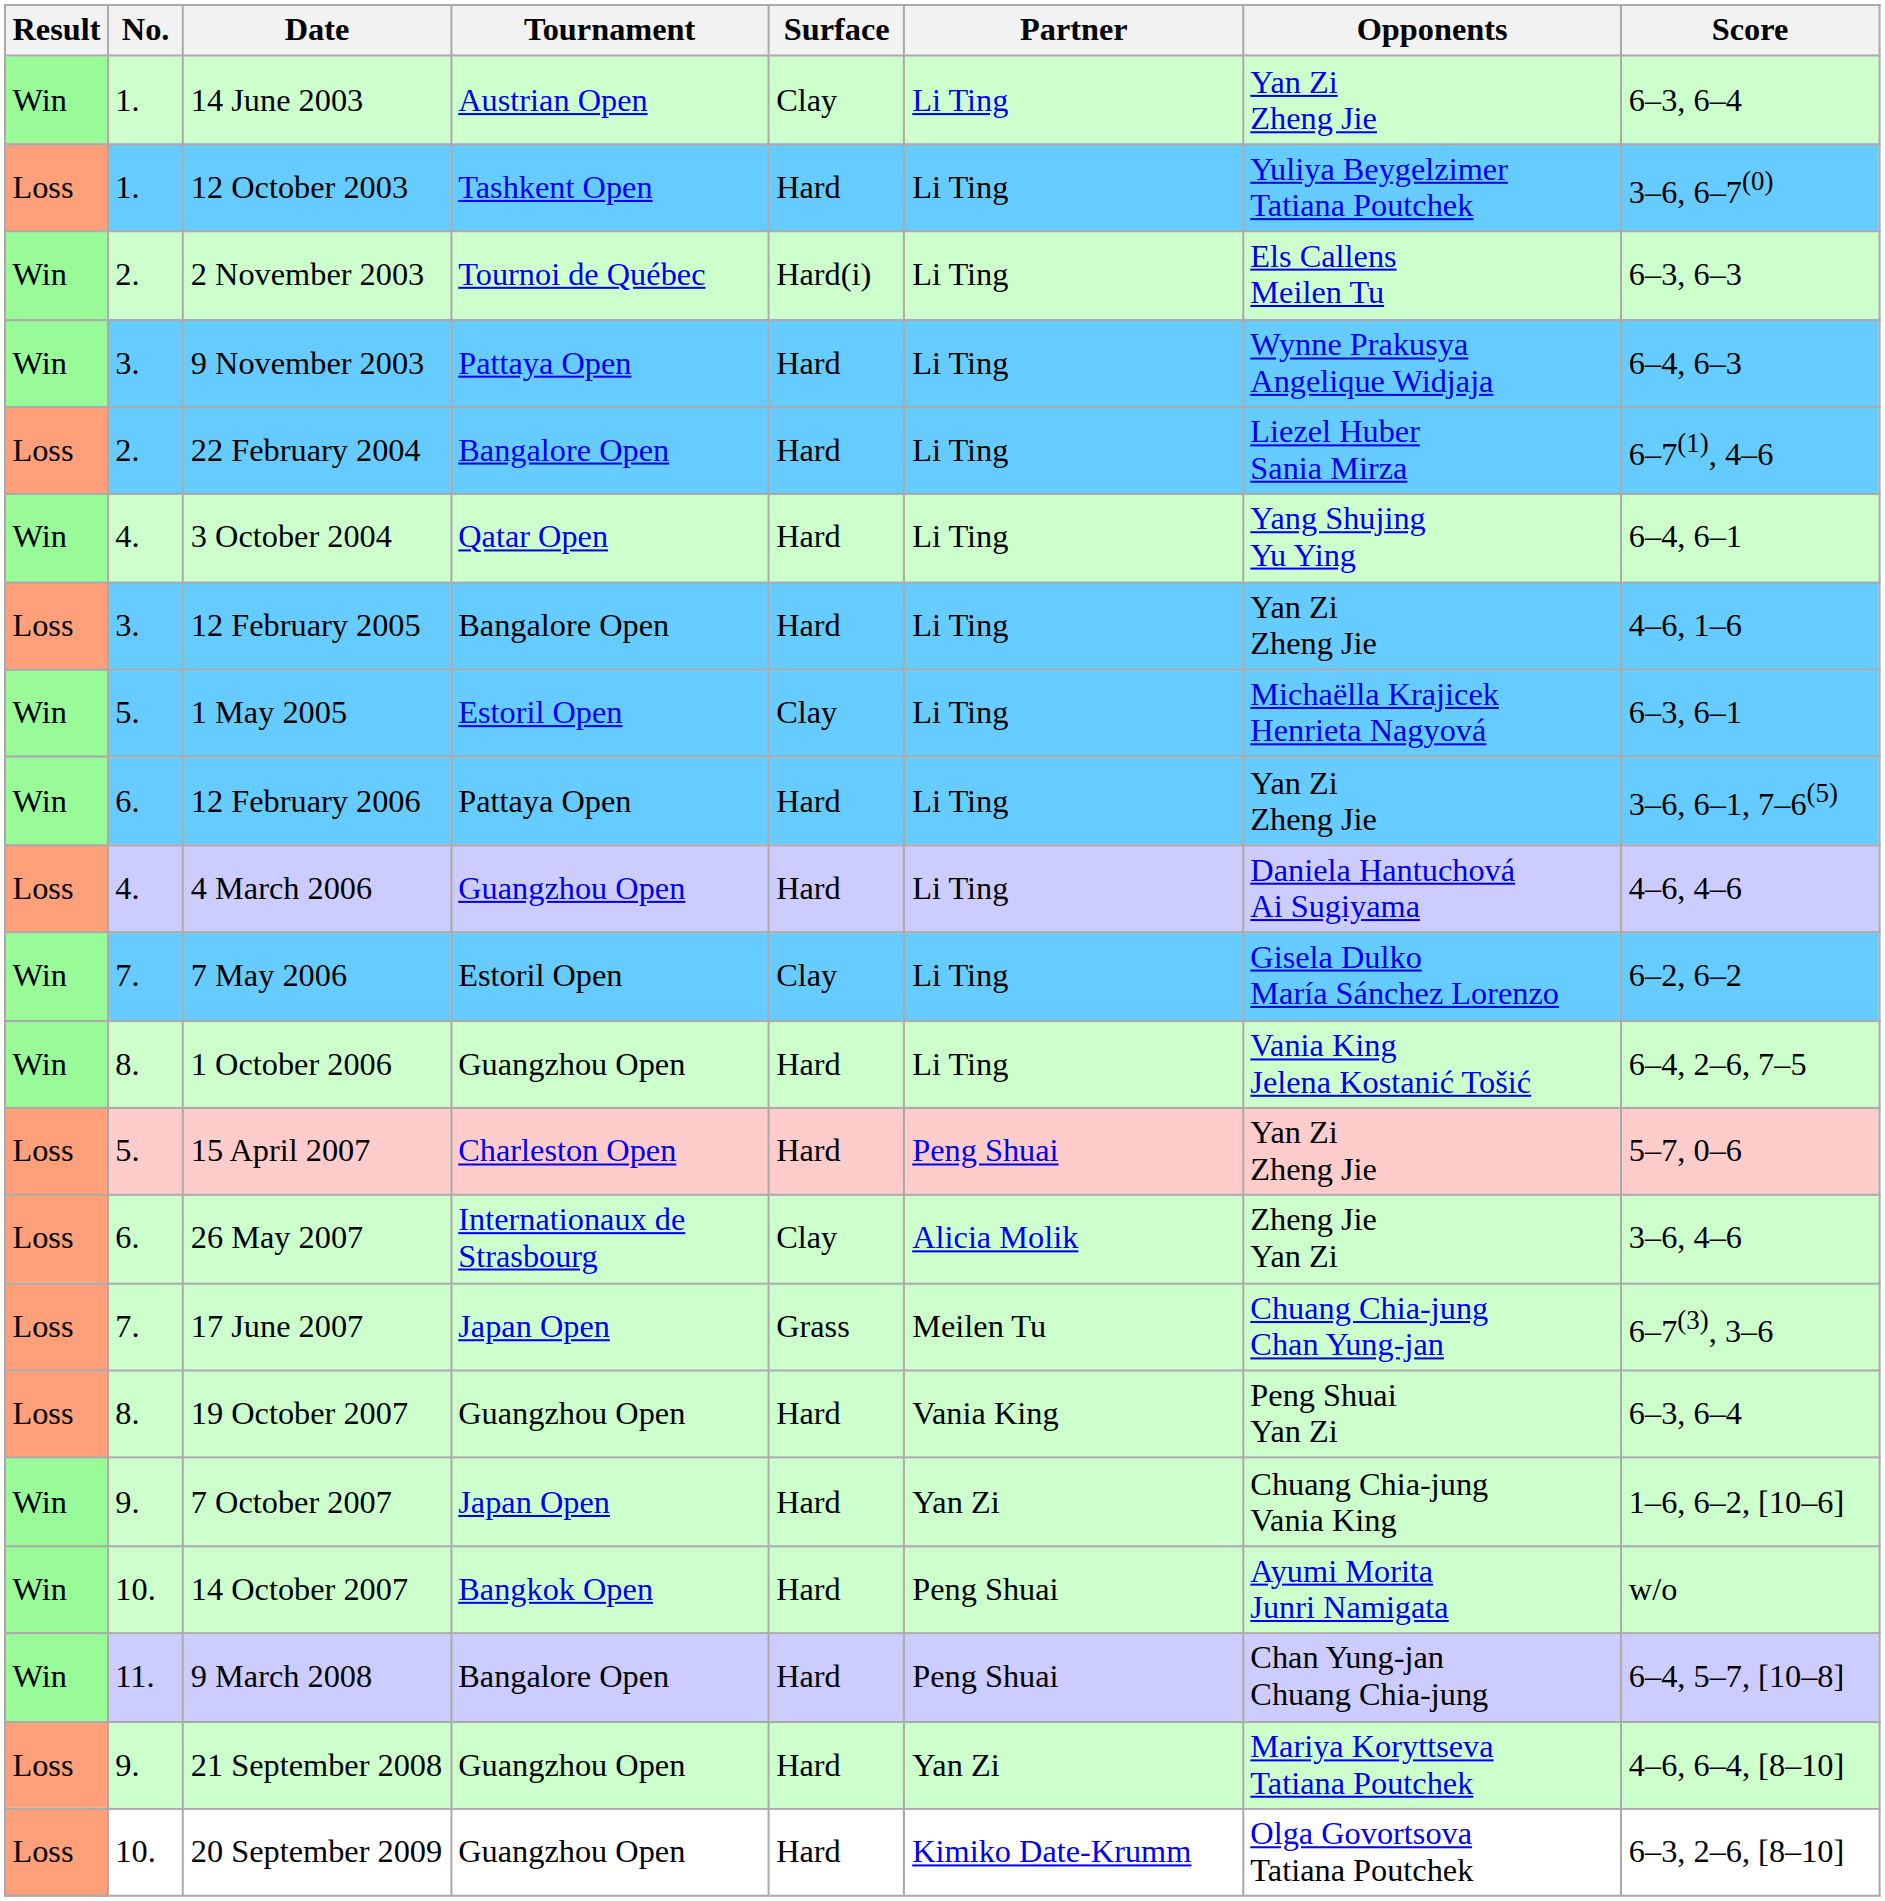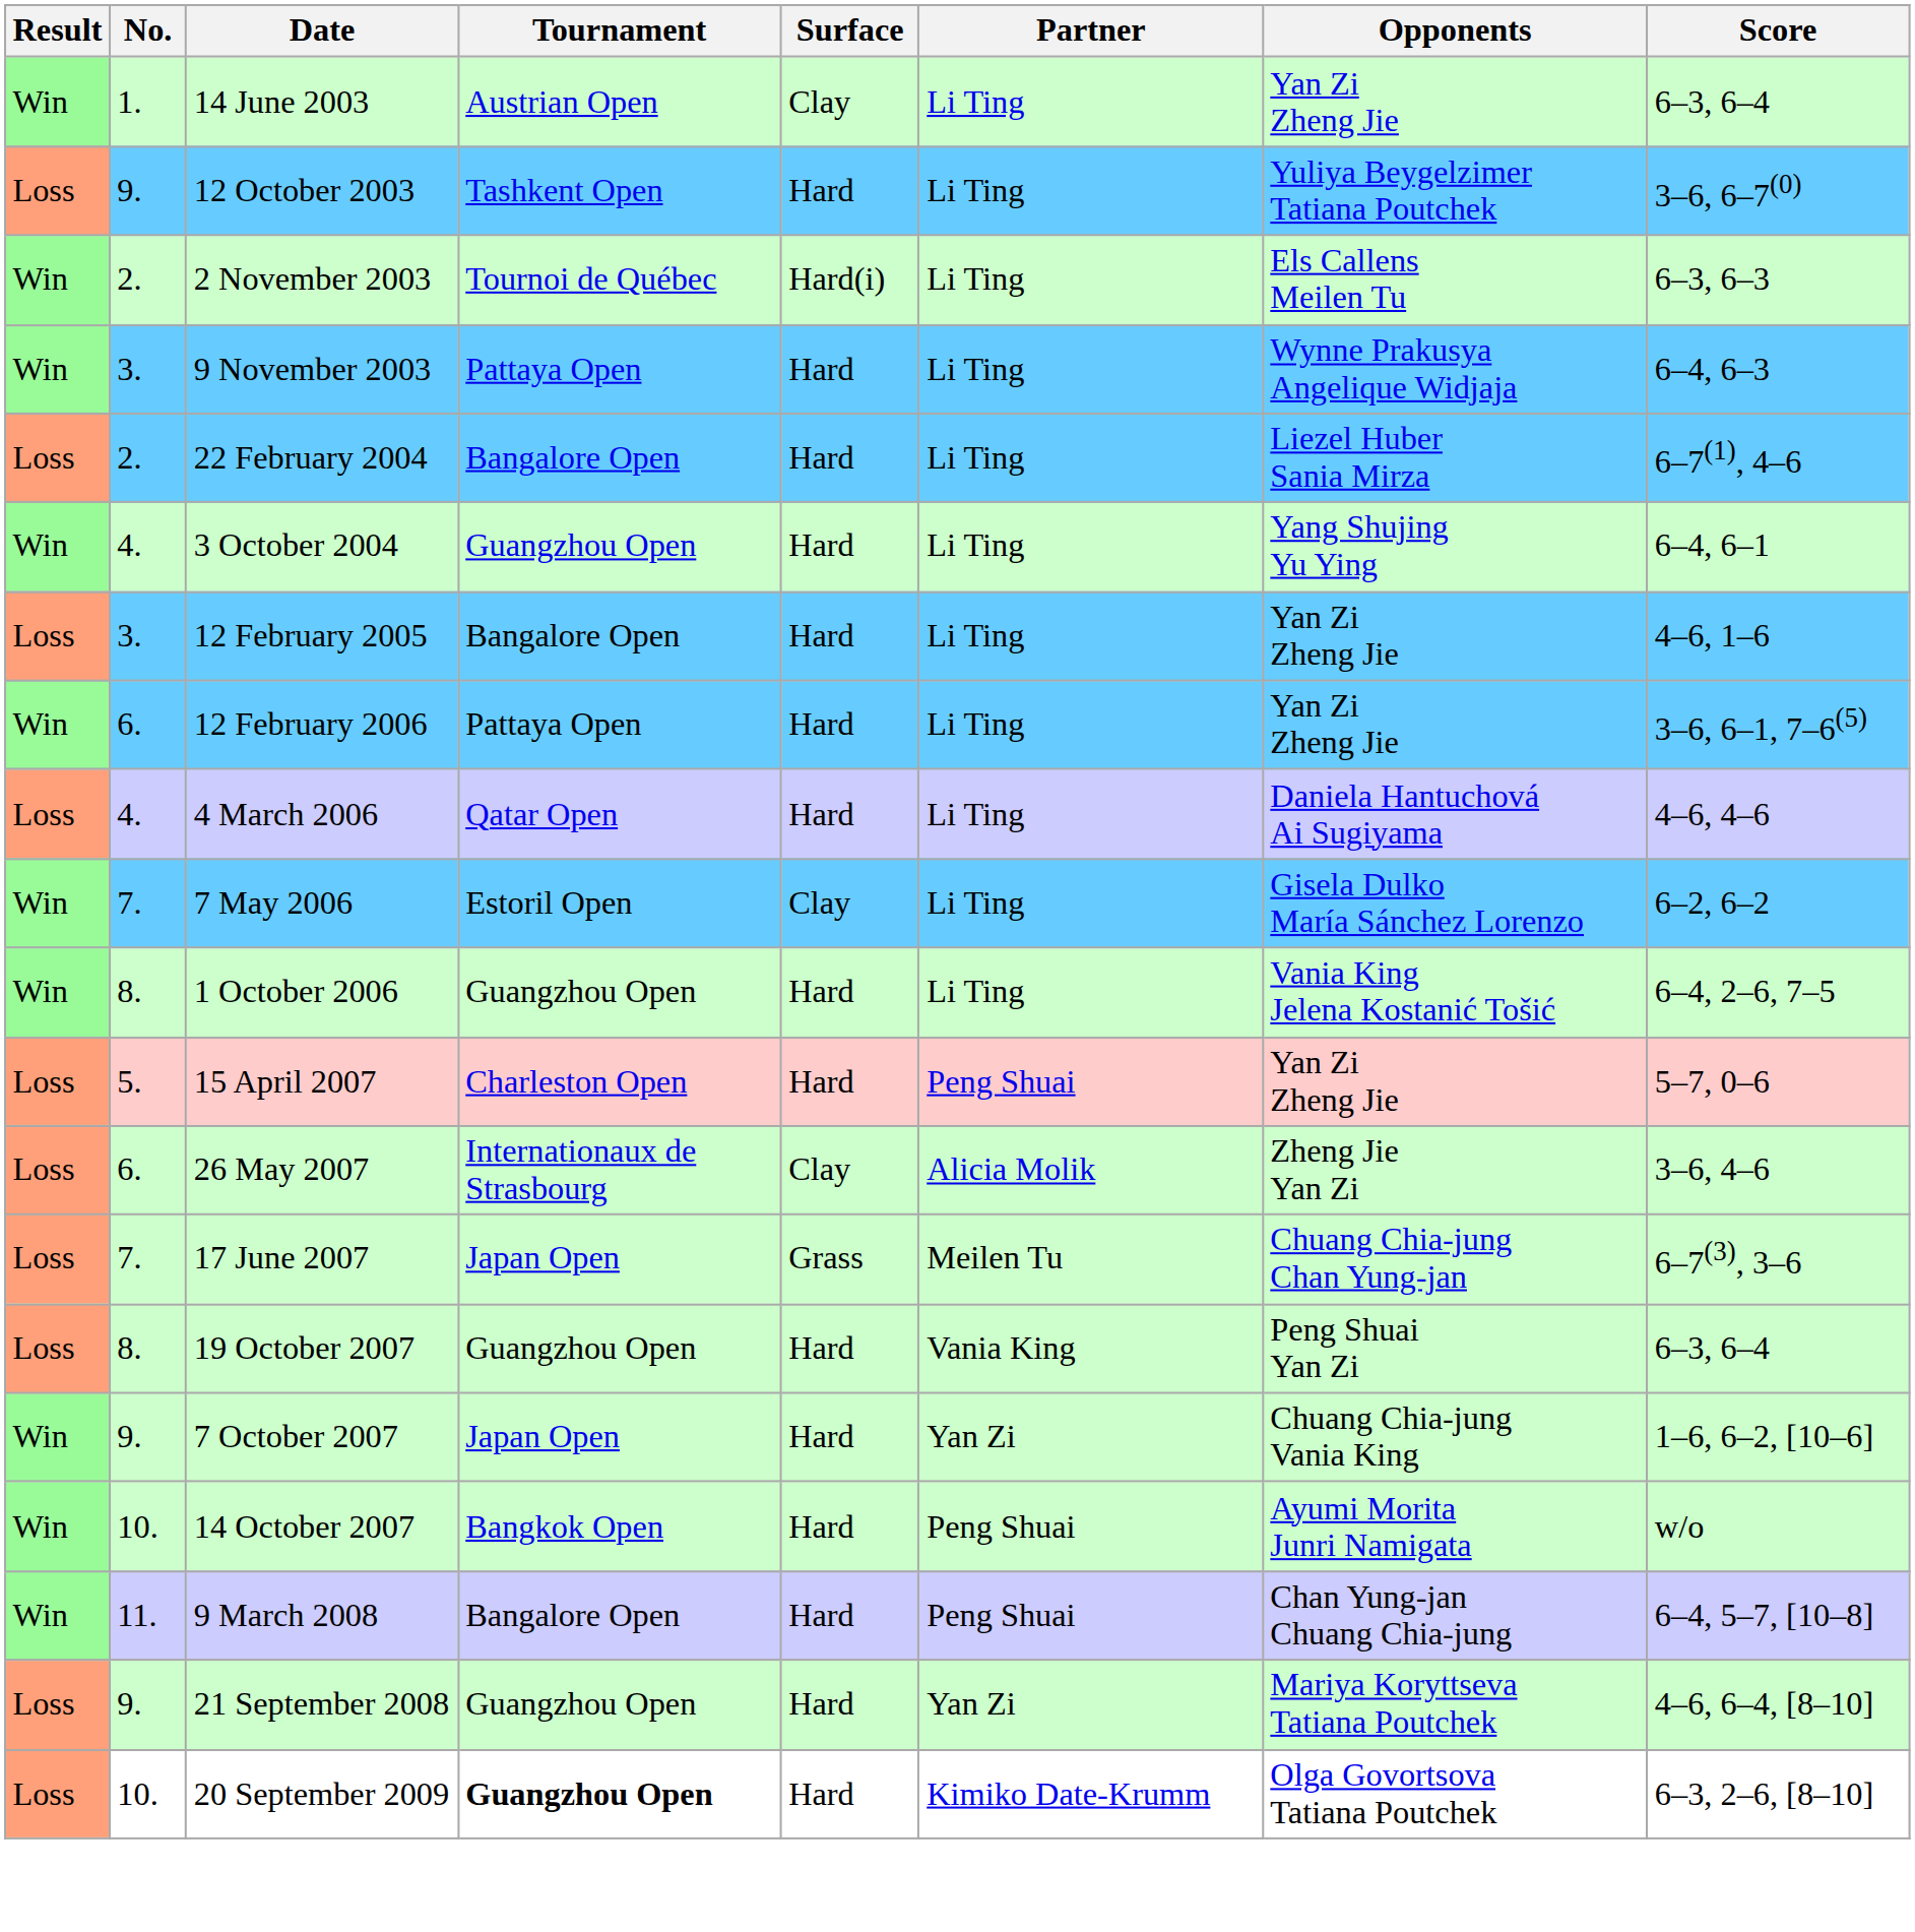12 October 2003 | No.: 1. -> 9.
3 October 2004 | Tournament: Qatar Open -> Guangzhou Open
- row: Win | 5. | 1 May 2005 | Estoril Open | Clay | Li Ting | Michaëlla Krajicek Henrieta Nagyová | 6–3, 6–1
4 March 2006 | Tournament: Guangzhou Open -> Qatar Open
20 September 2009 | Tournament: normal -> bold
